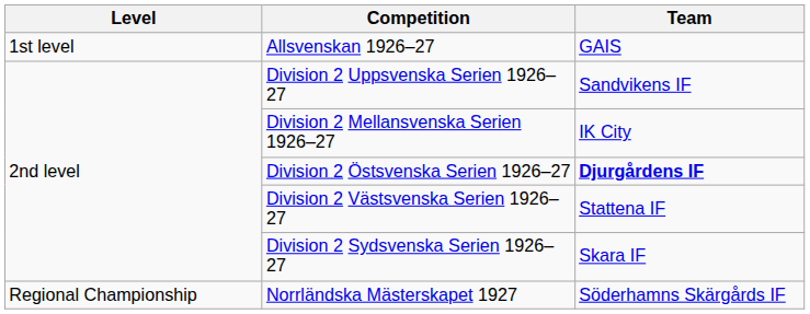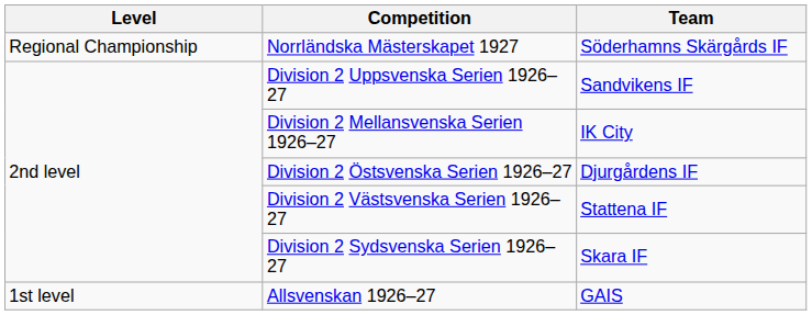rows swapped: Allsvenskan 1926–27 <-> Norrländska Mästerskapet 1927
Division 2 Östsvenska Serien 1926–27 | Team: bold -> normal
